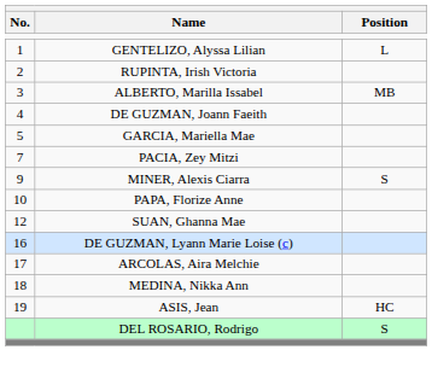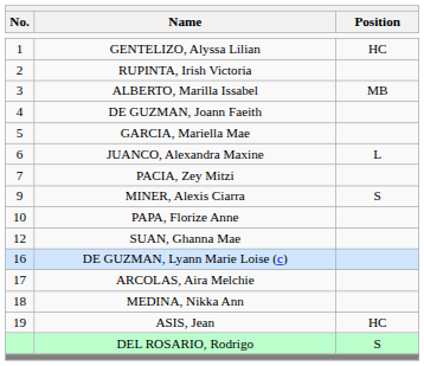GENTELIZO, Alyssa Lilian | Position: L -> HC
+ row: 6 | JUANCO, Alexandra Maxine | L
